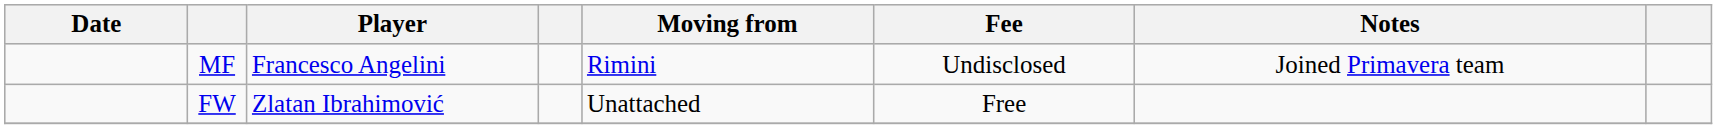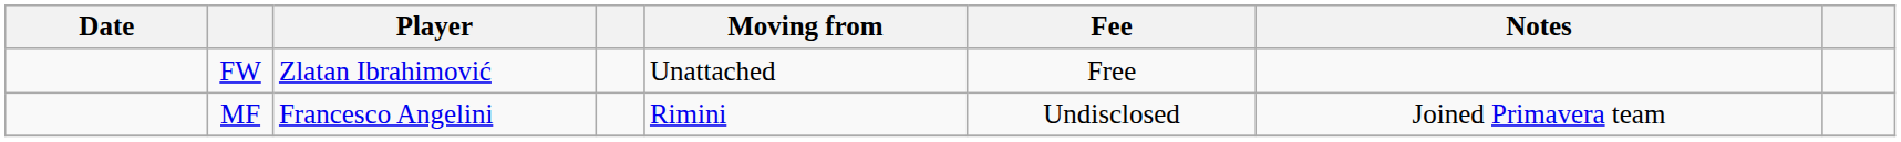rows swapped: FW <-> MF
